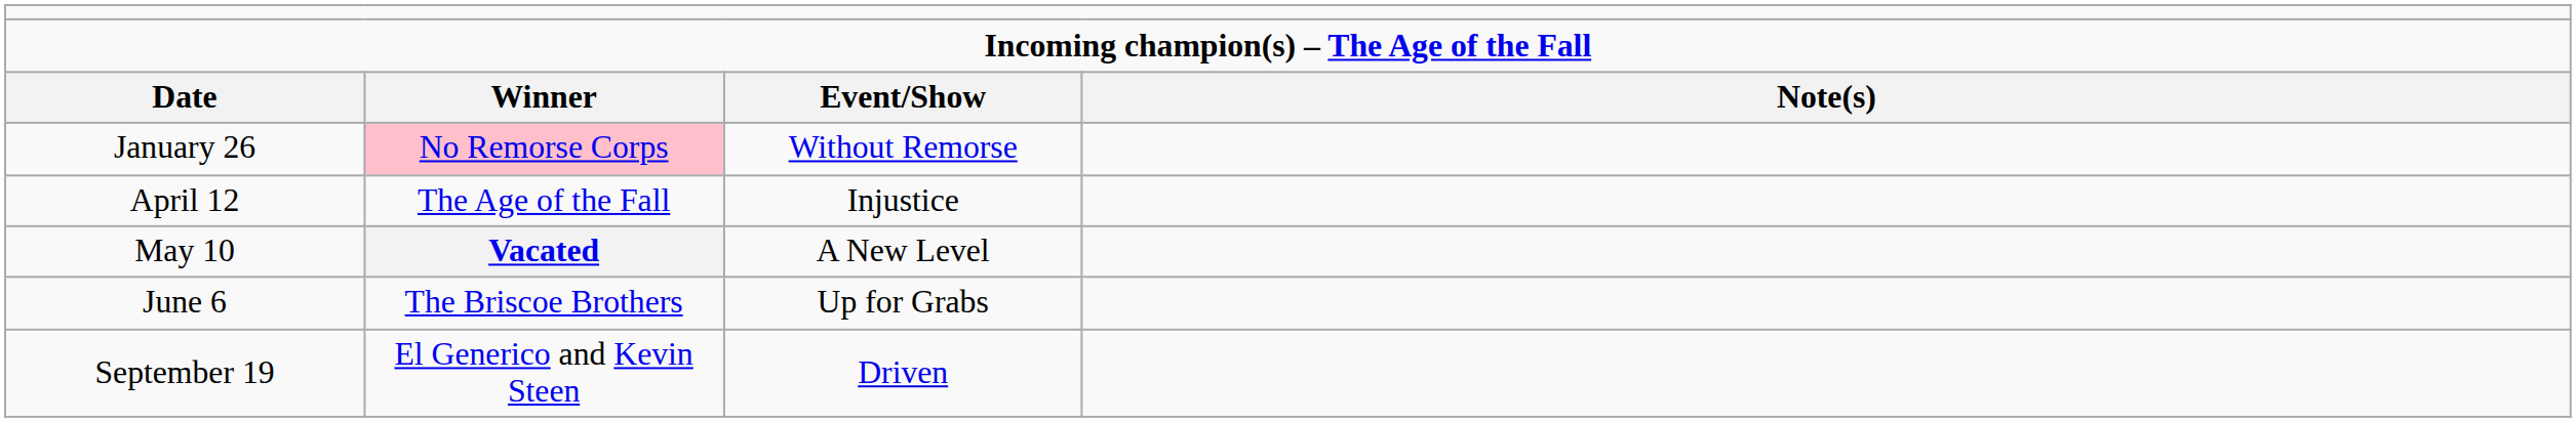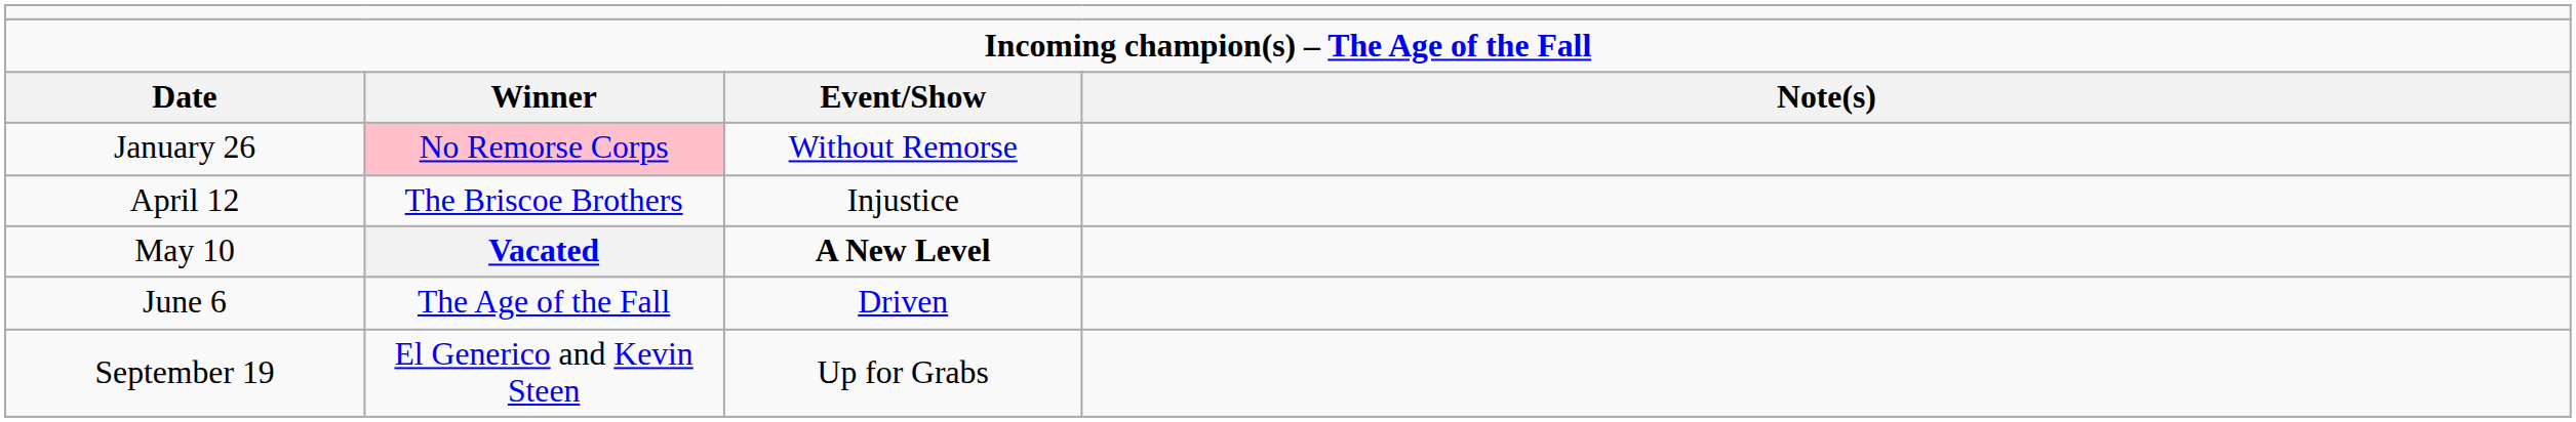April 12 | column 2: The Age of the Fall -> The Briscoe Brothers
May 10 | column 3: normal -> bold
June 6 | column 2: The Briscoe Brothers -> The Age of the Fall
June 6 | column 3: Up for Grabs -> Driven
September 19 | column 3: Driven -> Up for Grabs
